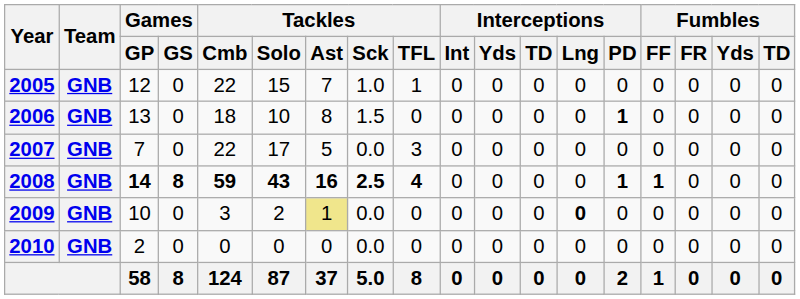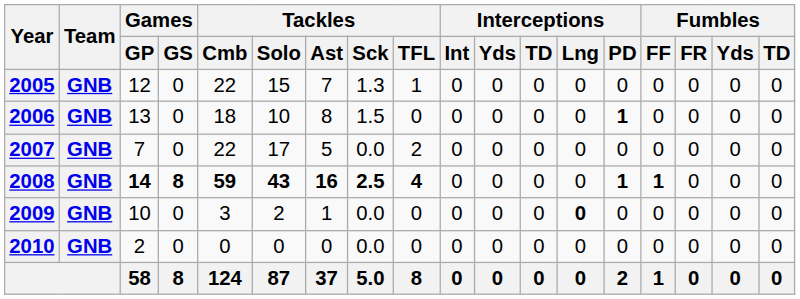2005 | Tackles / Sck: 1.0 -> 1.3
2007 | Tackles / TFL: 3 -> 2
2009 | Tackles / Ast: khaki background -> no background
